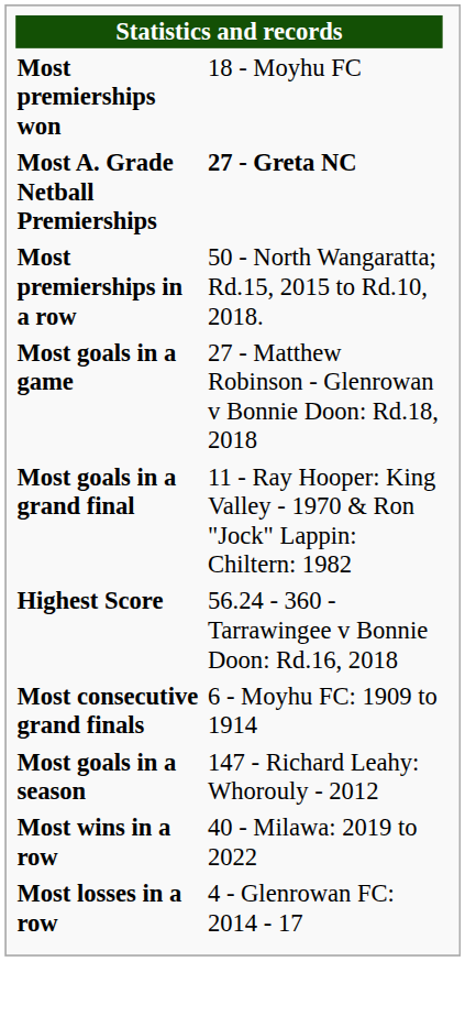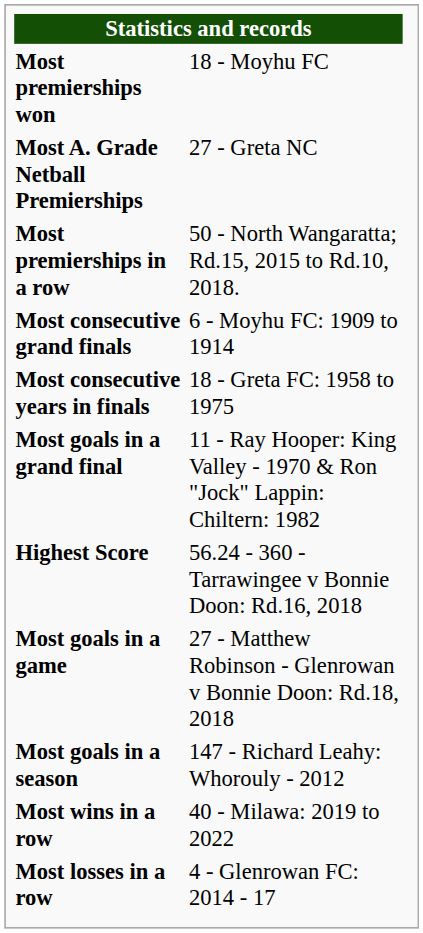Most A. Grade Netball Premierships | column 2: bold -> normal
rows swapped: Most consecutive grand finals <-> Most goals in a game
+ row: Most consecutive years in finals | 18 - Greta FC: 1958 to 1975
